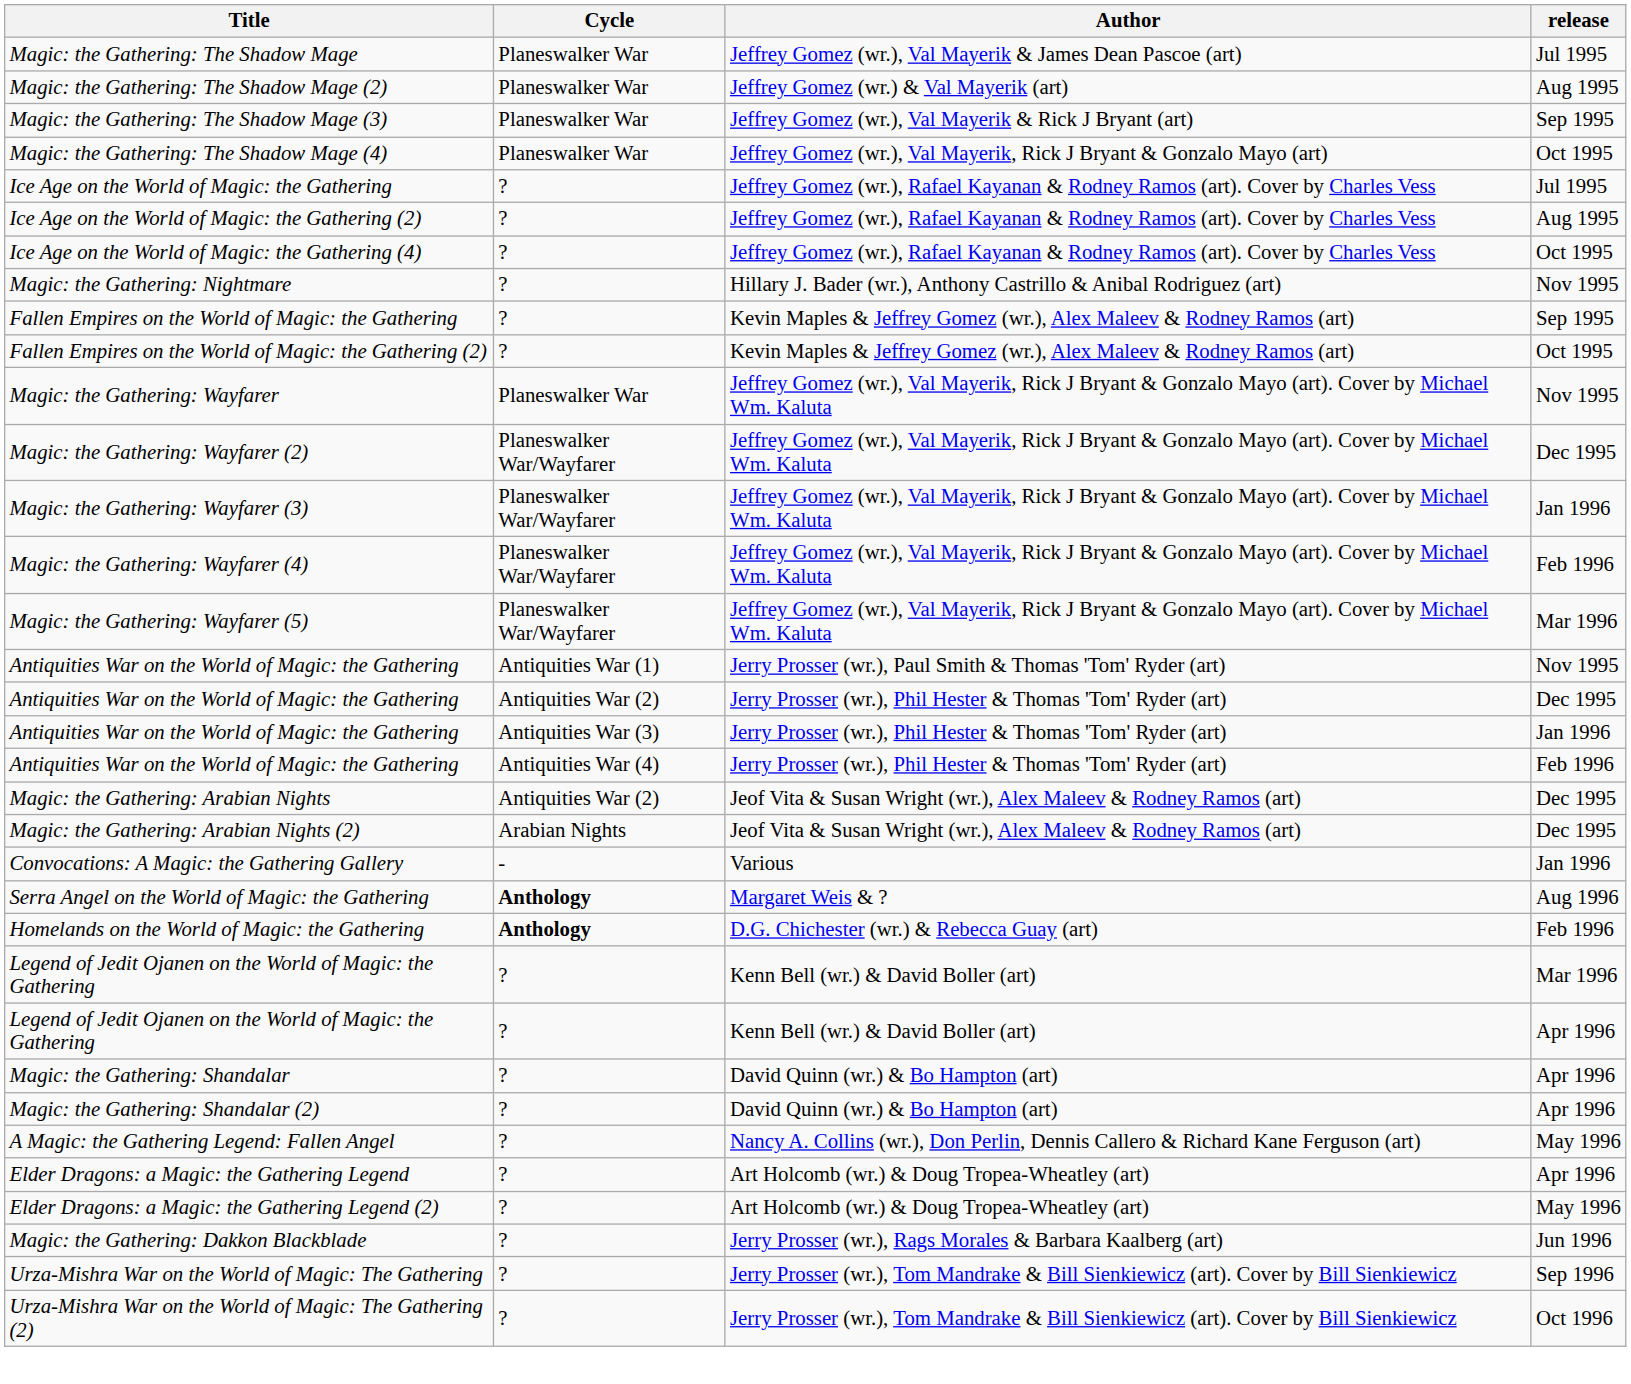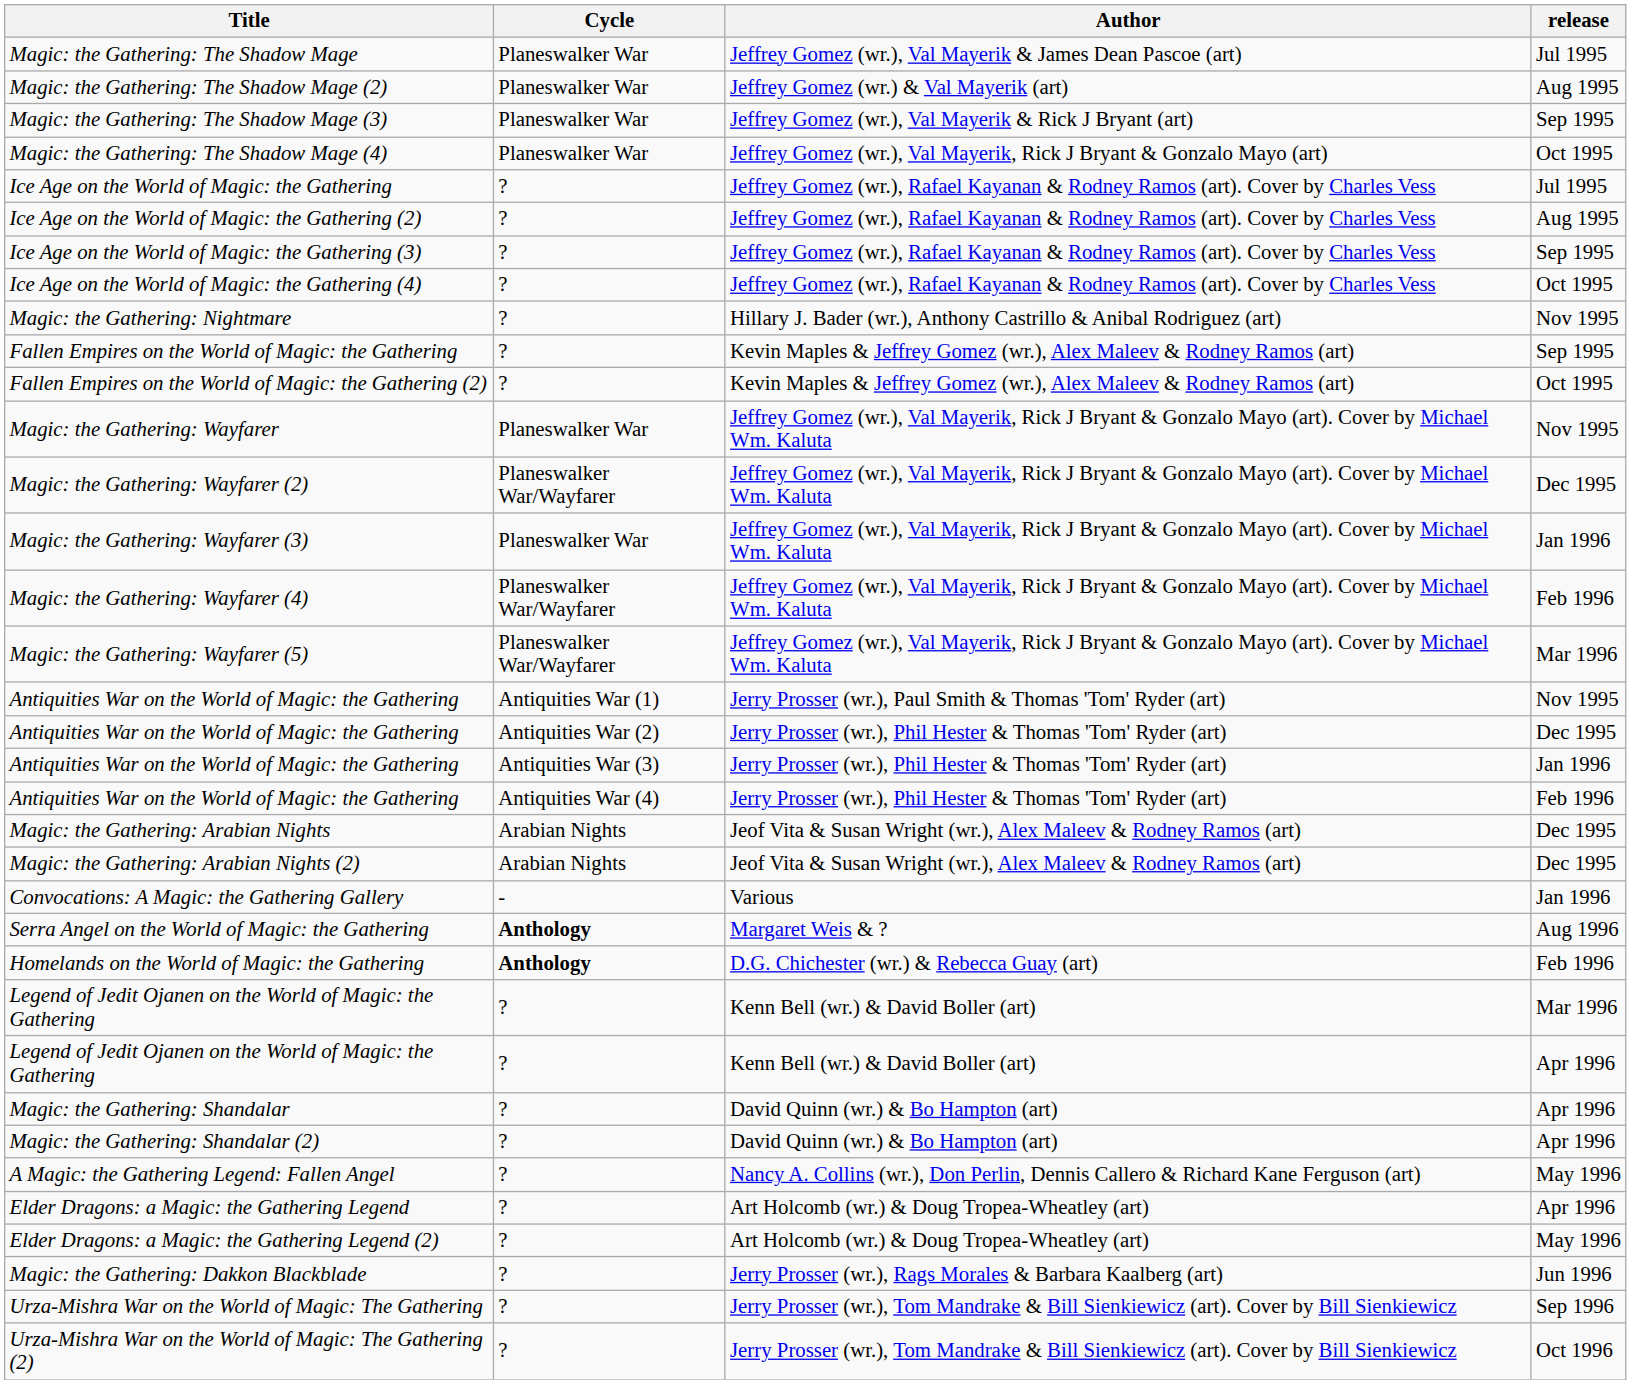+ row: Ice Age on the World of Magic: the Gathering (3) | ? | Jeffrey Gomez (wr.), Rafael Kayanan & Rodney Ramos (art). Cover by Charles Vess | Sep 1995
Magic: the Gathering: Wayfarer (3) | Cycle: Planeswalker War/Wayfarer -> Planeswalker War
Magic: the Gathering: Arabian Nights | Cycle: Antiquities War (2) -> Arabian Nights
